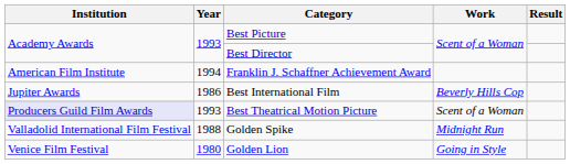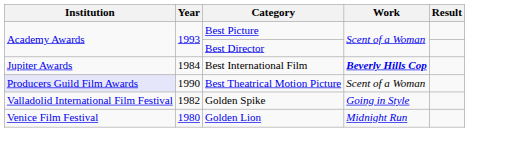- row: American Film Institute | 1994 | Franklin J. Schaffner Achievement Award
Best International Film | Year: 1986 -> 1984
Best International Film | Work: normal -> bold
Best Theatrical Motion Picture | Year: 1993 -> 1990
Golden Spike | Year: 1988 -> 1982
Golden Spike | Work: Midnight Run -> Going in Style
Golden Lion | Work: Going in Style -> Midnight Run
